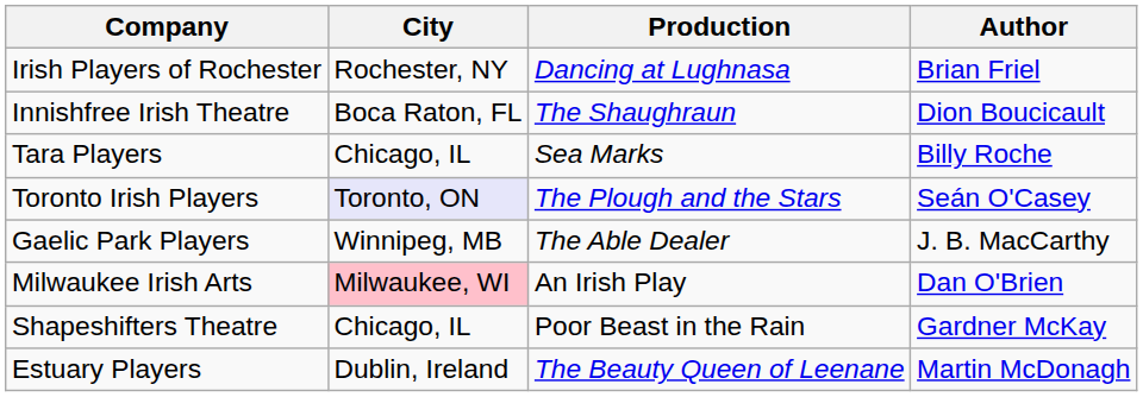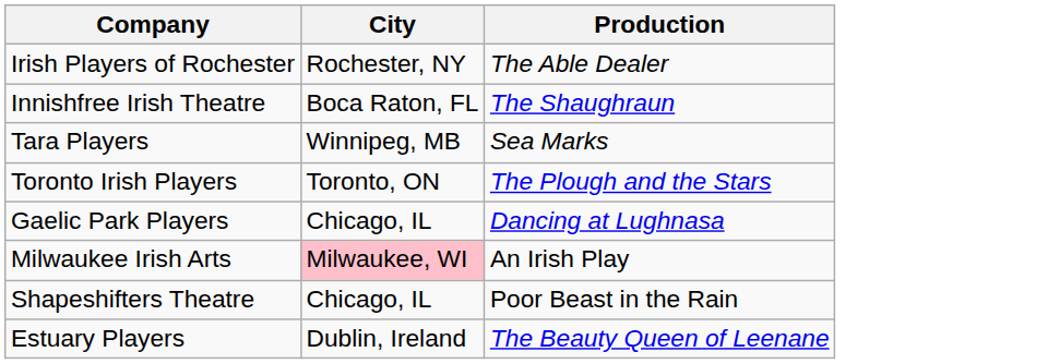- column: Author | Brian Friel | Dion Boucicault | Billy Roche | Seán O'Casey | J. B. MacCarthy | Dan O'Brien | Gardner McKay | Martin McDonagh
Irish Players of Rochester | Production: Dancing at Lughnasa -> The Able Dealer
Tara Players | City: Chicago, IL -> Winnipeg, MB
Toronto Irish Players | City: lavender background -> no background
Gaelic Park Players | City: Winnipeg, MB -> Chicago, IL
Gaelic Park Players | Production: The Able Dealer -> Dancing at Lughnasa
